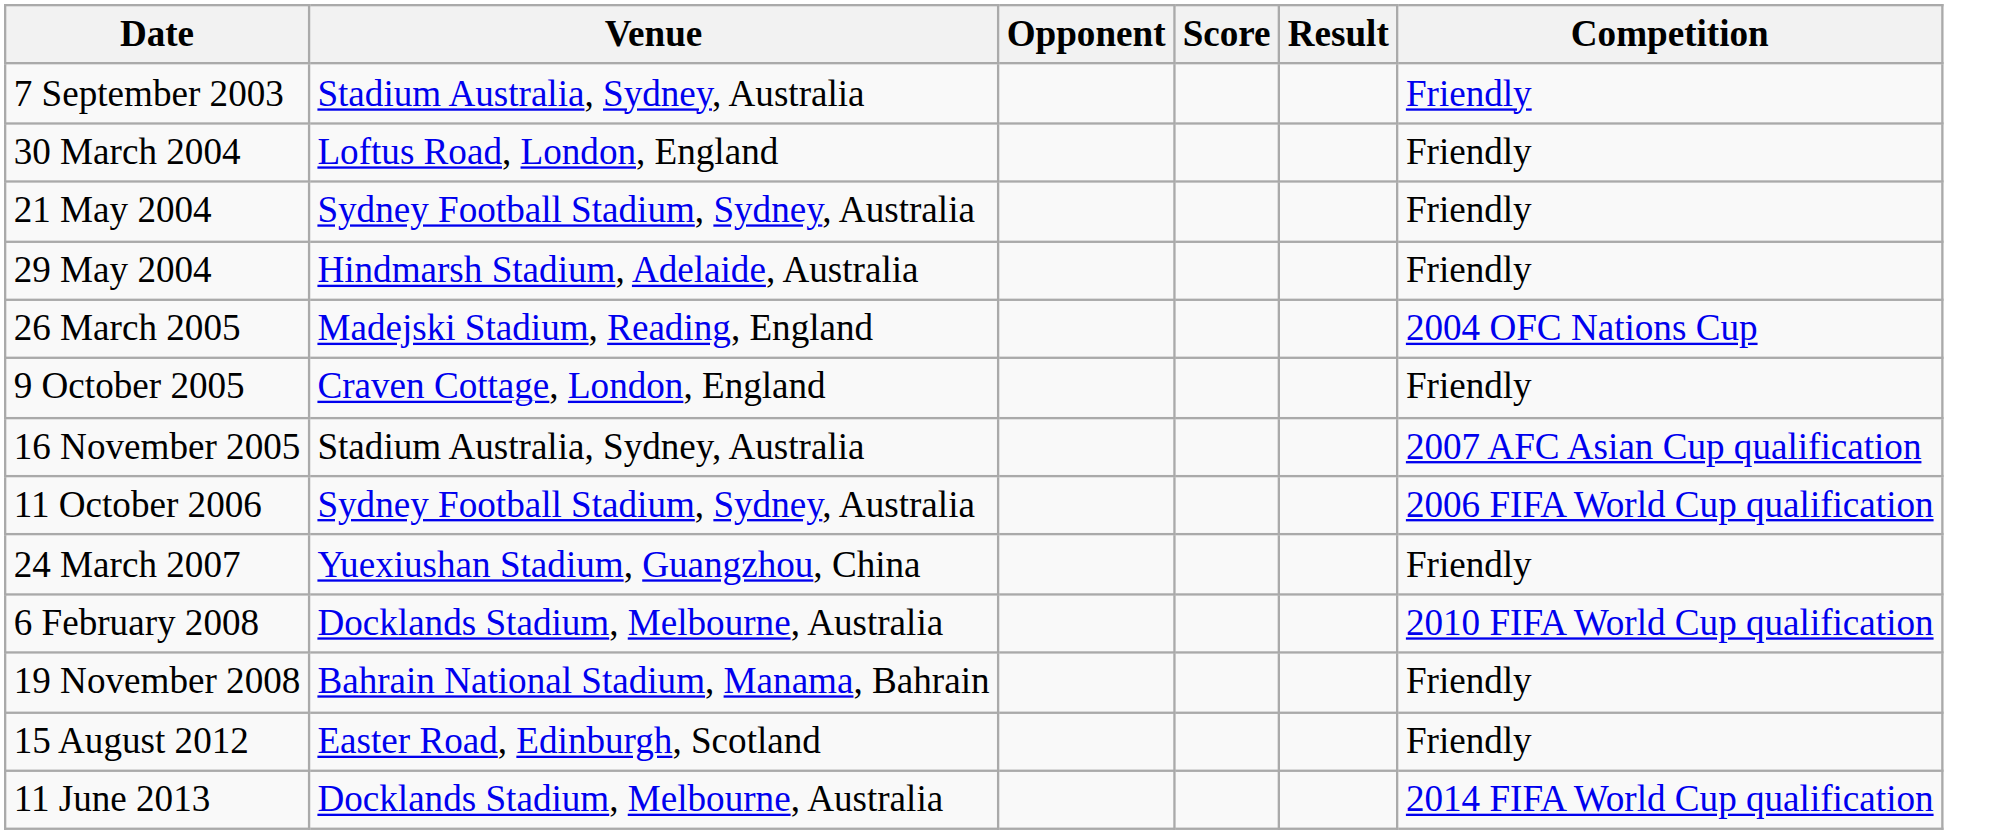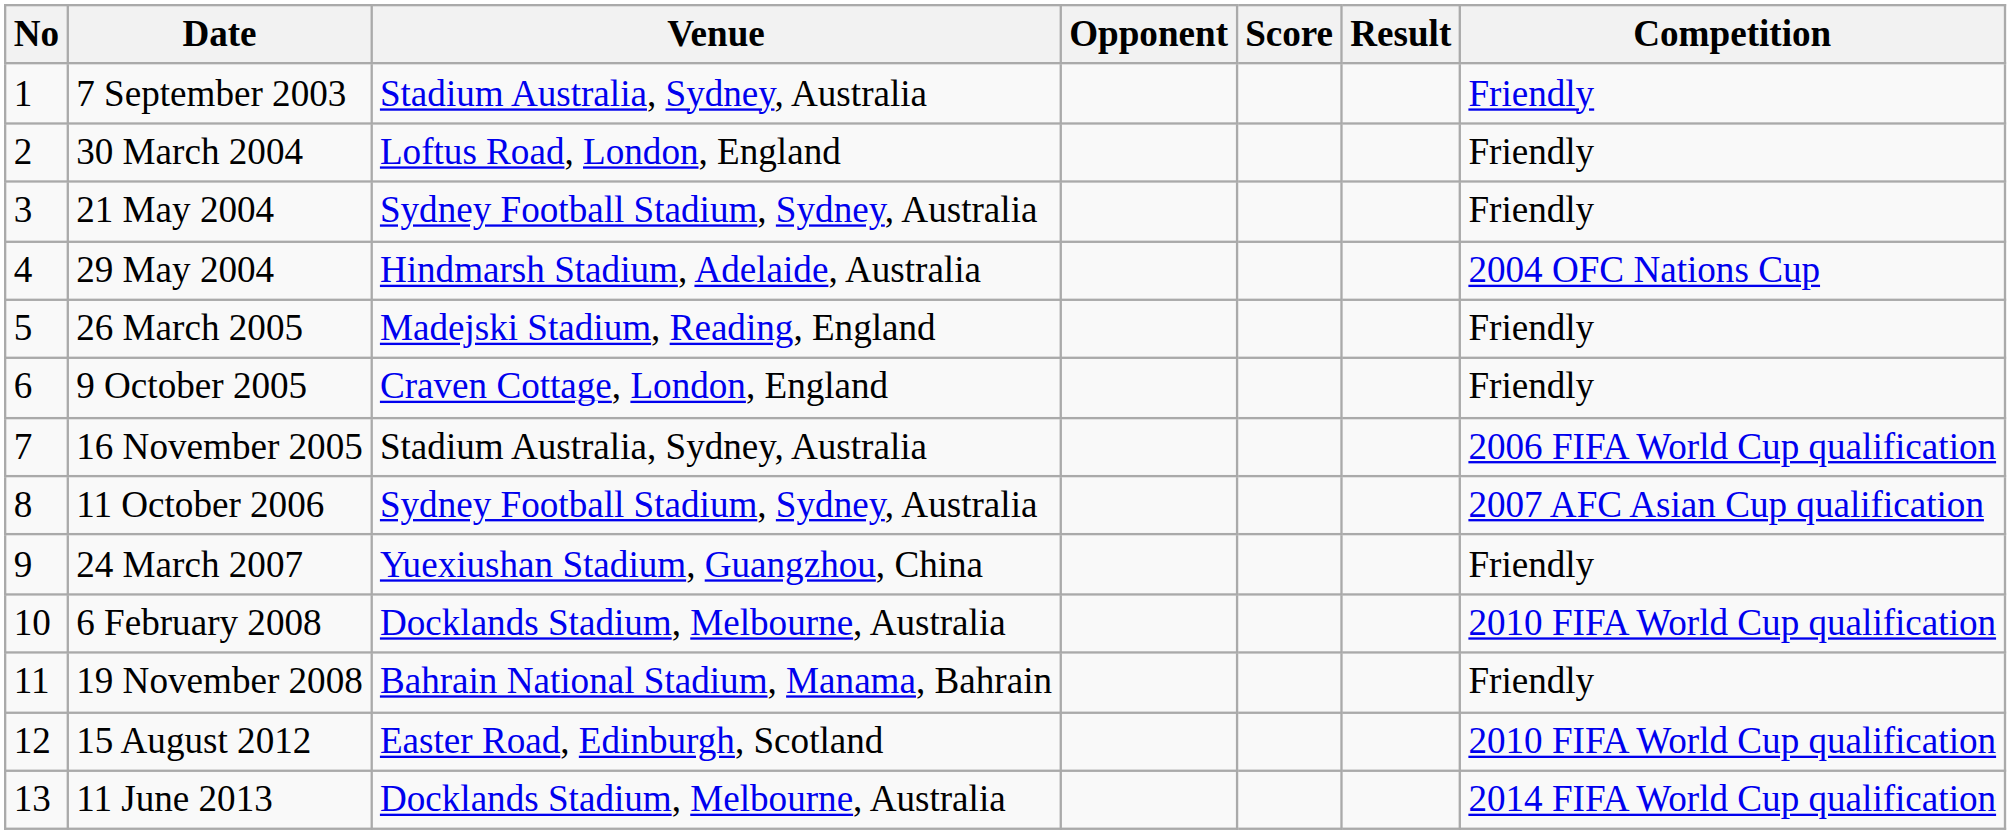+ column: No | 1 | 2 | 3 | 4 | 5 | 6 | 7 | 8 | 9 | 10 | 11 | 12 | 13
29 May 2004 | Competition: Friendly -> 2004 OFC Nations Cup
26 March 2005 | Competition: 2004 OFC Nations Cup -> Friendly
16 November 2005 | Competition: 2007 AFC Asian Cup qualification -> 2006 FIFA World Cup qualification
11 October 2006 | Competition: 2006 FIFA World Cup qualification -> 2007 AFC Asian Cup qualification
15 August 2012 | Competition: Friendly -> 2010 FIFA World Cup qualification
